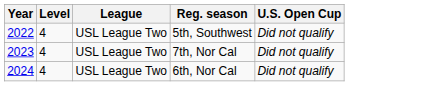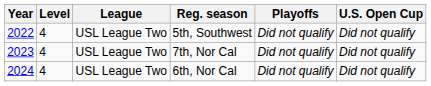+ column: Playoffs | Did not qualify | Did not qualify | Did not qualify
